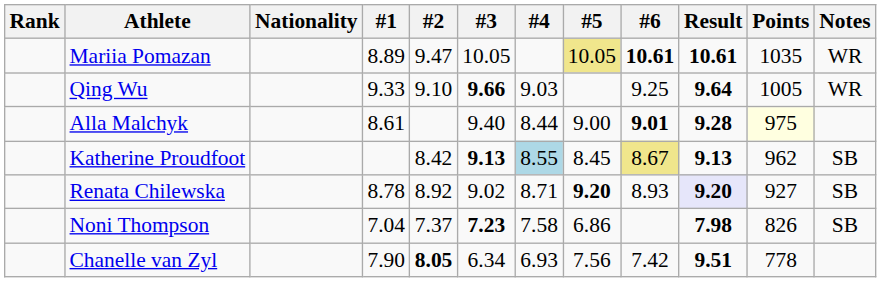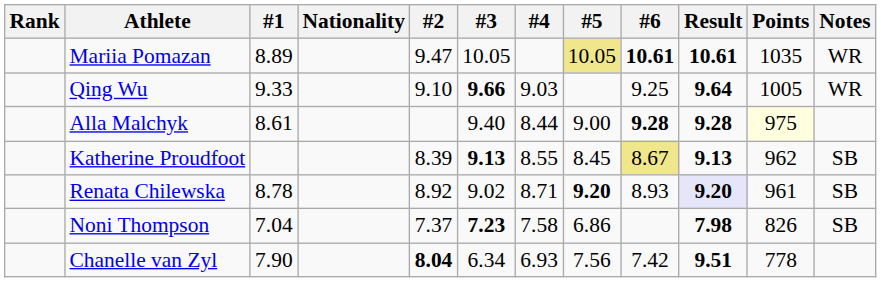columns swapped: Nationality <-> #1
Alla Malchyk | #6: 9.01 -> 9.28
Katherine Proudfoot | #2: 8.42 -> 8.39
Katherine Proudfoot | #4: lightblue background -> no background
Renata Chilewska | Points: 927 -> 961
Chanelle van Zyl | #2: 8.05 -> 8.04
